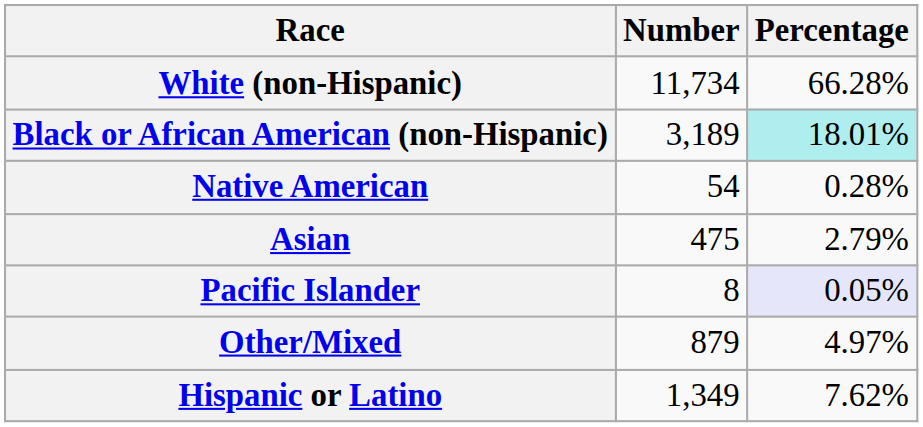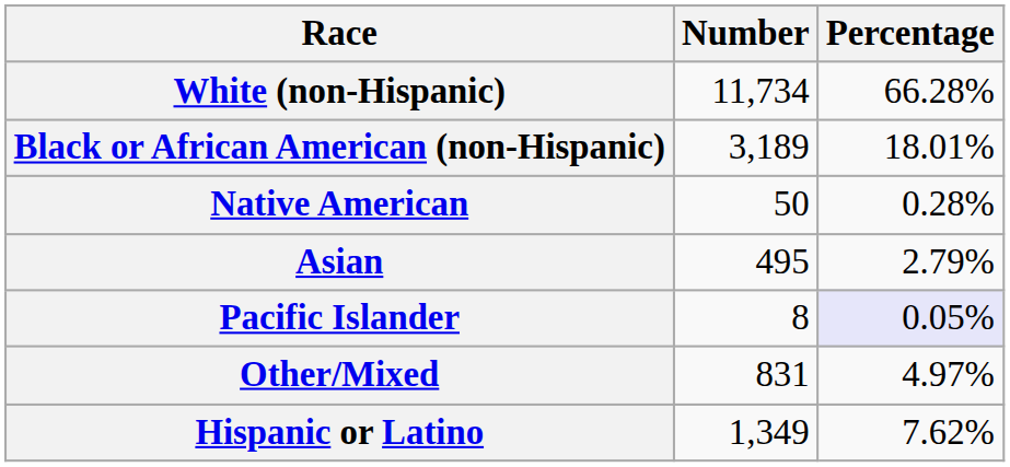Black or African American (non-Hispanic) | Percentage: paleturquoise background -> no background
Native American | Number: 54 -> 50
Asian | Number: 475 -> 495
Other/Mixed | Number: 879 -> 831
